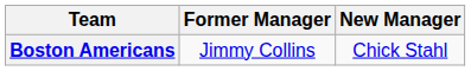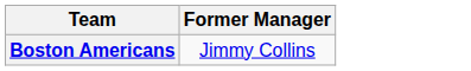- column: New Manager | Chick Stahl
